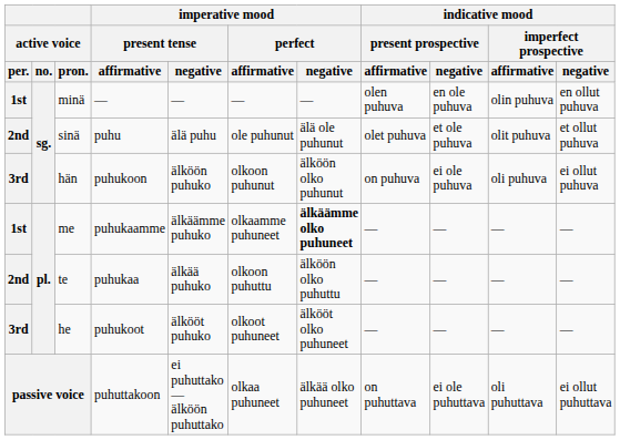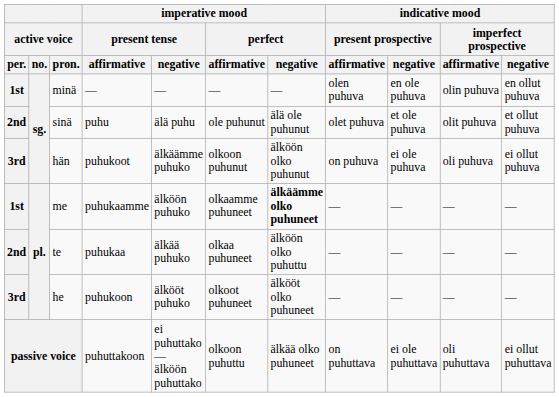hän | imperative mood / present tense / affirmative: puhukoon -> puhukoot
hän | imperative mood / present tense / negative: älköön puhuko -> älkäämme puhuko
me | imperative mood / present tense / negative: älkäämme puhuko -> älköön puhuko
te | imperative mood / perfect / affirmative: olkoon puhuttu -> olkaa puhuneet
he | imperative mood / present tense / affirmative: puhukoot -> puhukoon
passive voice | imperative mood / perfect / affirmative: olkaa puhuneet -> olkoon puhuttu
